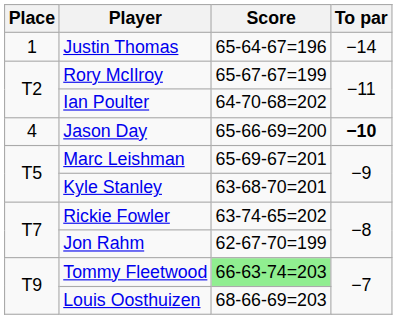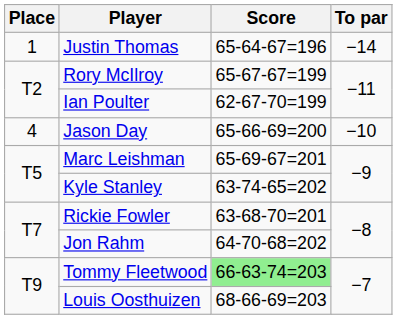Ian Poulter | Score: 64-70-68=202 -> 62-67-70=199
Jason Day | To par: bold -> normal
Kyle Stanley | Score: 63-68-70=201 -> 63-74-65=202
Rickie Fowler | Score: 63-74-65=202 -> 63-68-70=201
Jon Rahm | Score: 62-67-70=199 -> 64-70-68=202
